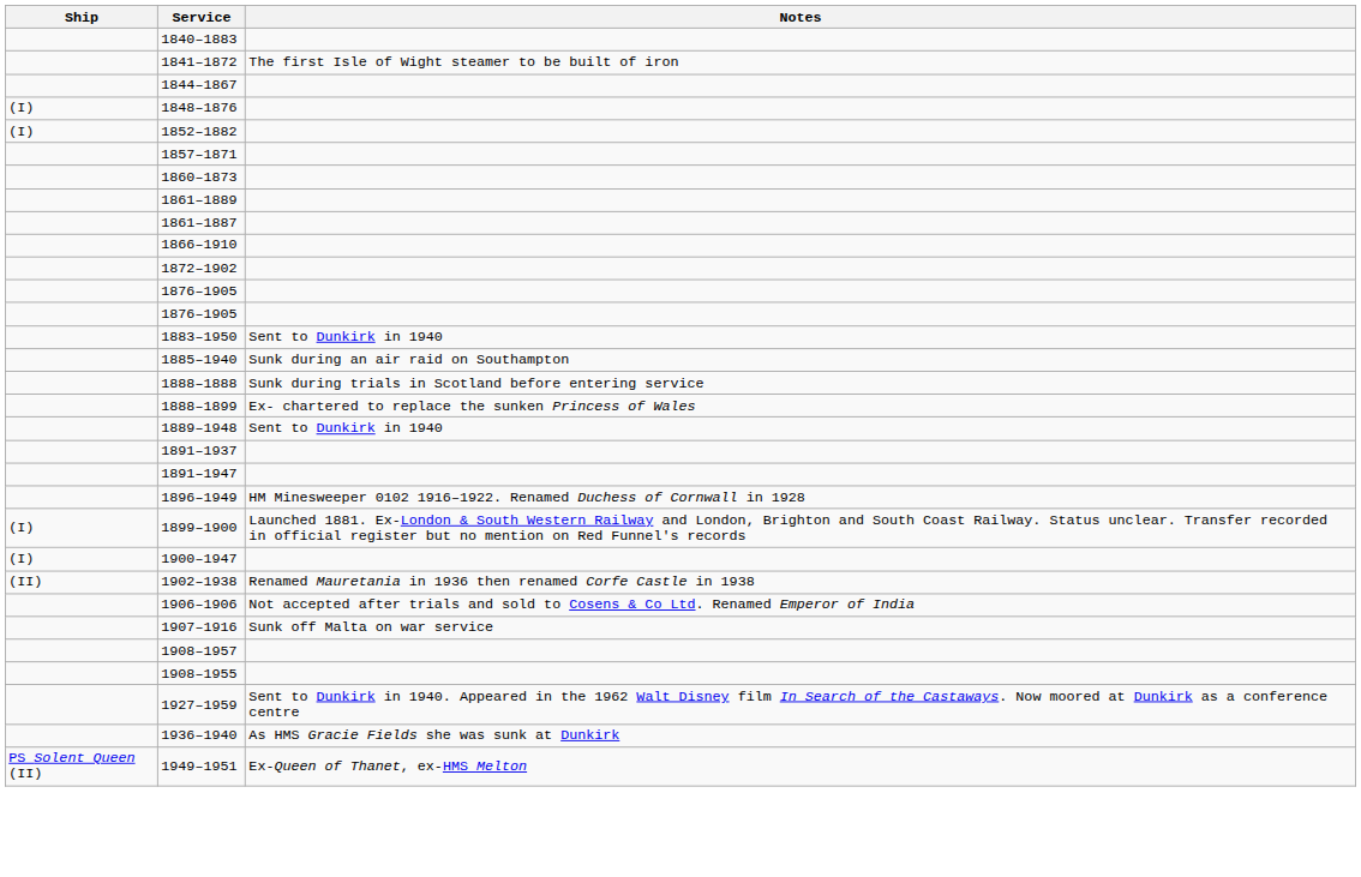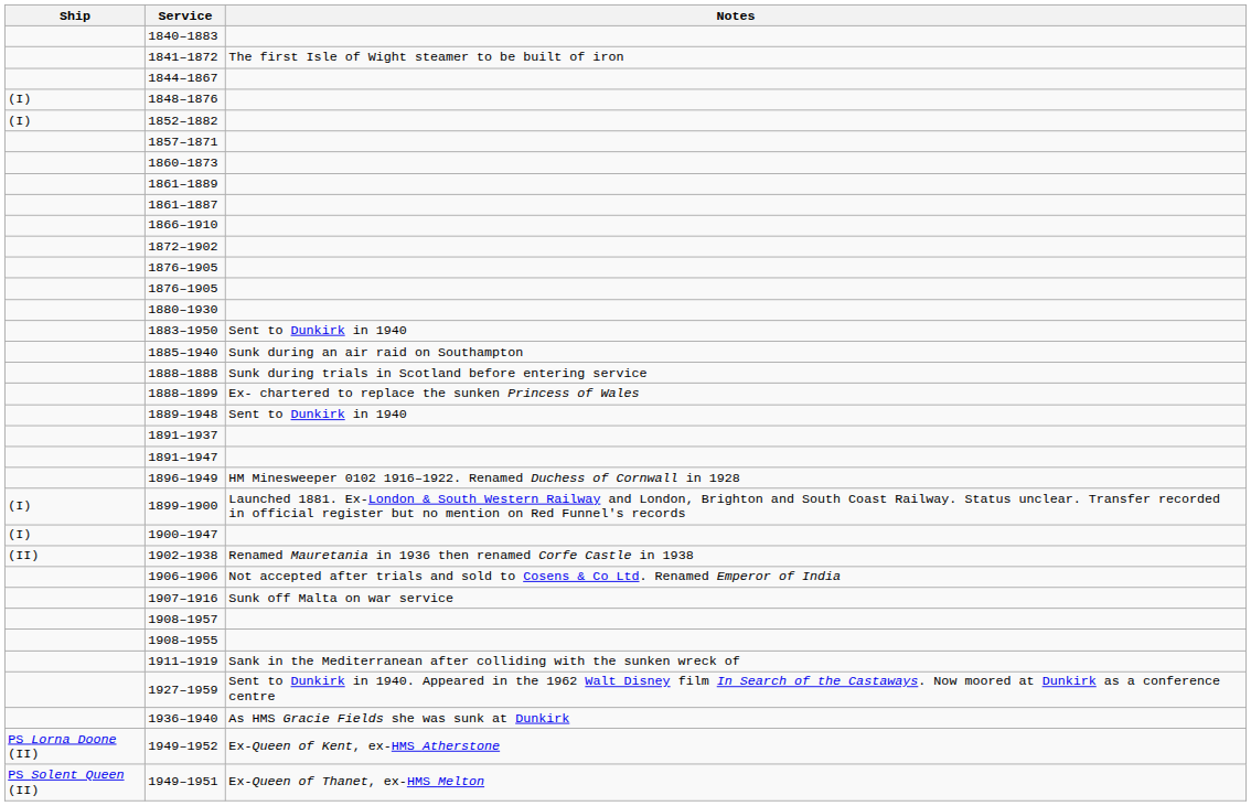+ row: 1880–1930
+ row: 1911–1919 | Sank in the Mediterranean after colliding with the sunken wreck of
+ row: PS Lorna Doone (II) | 1949–1952 | Ex-Queen of Kent, ex-HMS Atherstone
